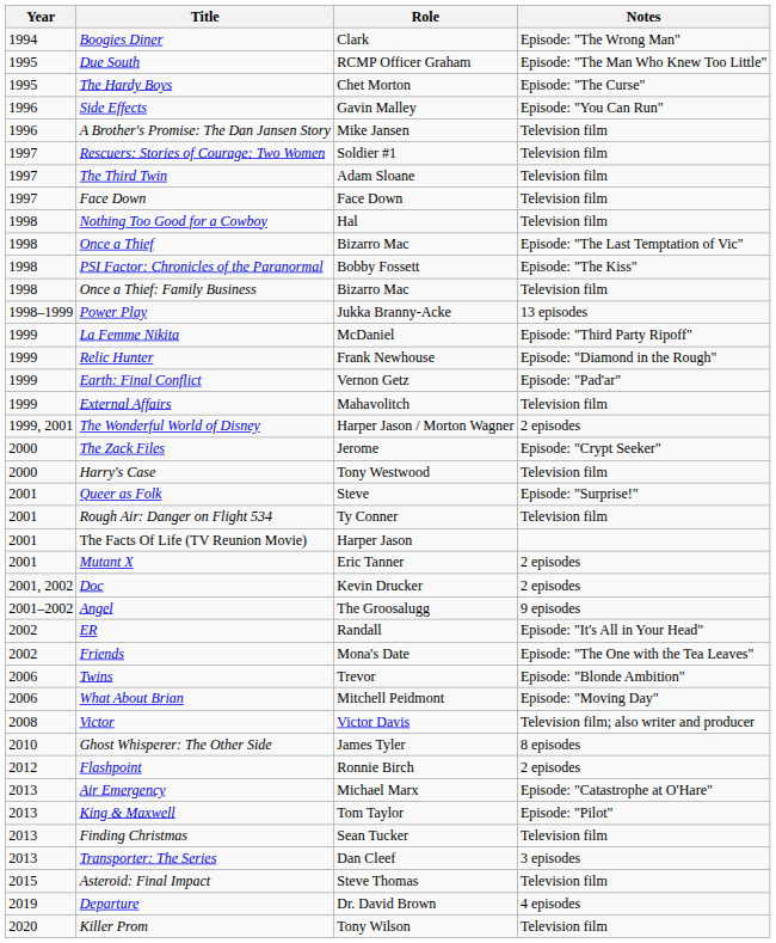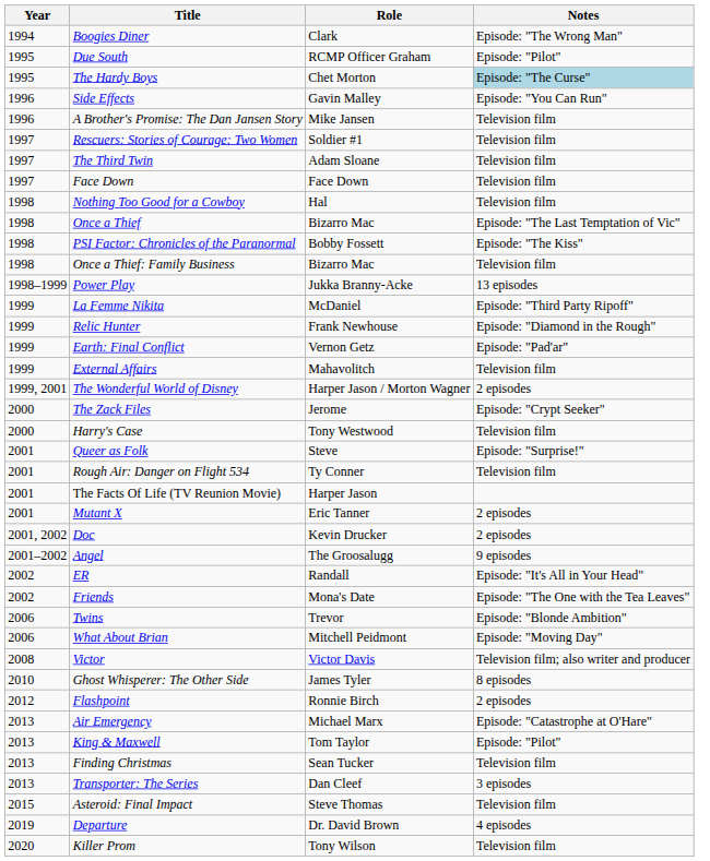Due South | Notes: Episode: "The Man Who Knew Too Little" -> Episode: "Pilot"
The Hardy Boys | Notes: no background -> lightblue background
